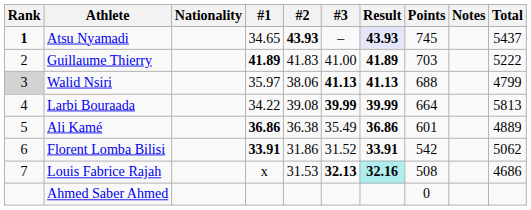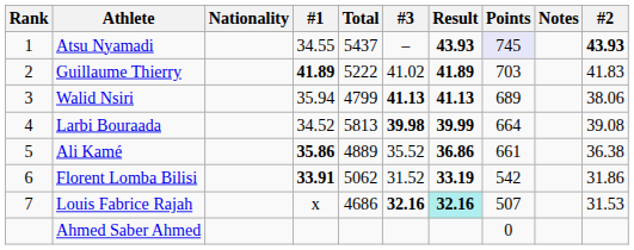columns swapped: #2 <-> Total
Atsu Nyamadi | Rank: bold -> normal
Atsu Nyamadi | #1: 34.65 -> 34.55
Atsu Nyamadi | Result: lavender background -> no background
Atsu Nyamadi | Points: no background -> lavender background
Guillaume Thierry | #3: 41.00 -> 41.02
Walid Nsiri | Rank: lightgrey background -> no background
Walid Nsiri | #1: 35.97 -> 35.94
Walid Nsiri | Points: 688 -> 689
Larbi Bouraada | #1: 34.22 -> 34.52
Larbi Bouraada | #3: 39.99 -> 39.98
Ali Kamé | #1: 36.86 -> 35.86
Ali Kamé | #3: 35.49 -> 35.52
Ali Kamé | Points: 601 -> 661
Florent Lomba Bilisi | Result: 33.91 -> 33.19
Louis Fabrice Rajah | #3: 32.13 -> 32.16
Louis Fabrice Rajah | Points: 508 -> 507
